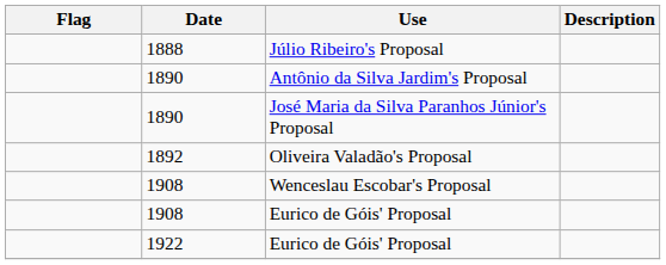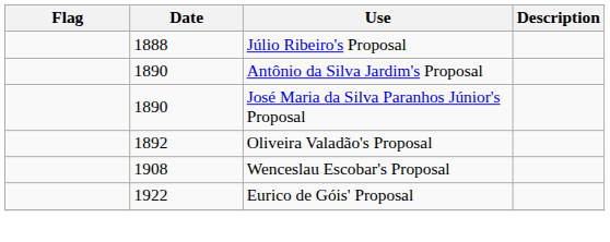- row: 1908 | Eurico de Góis' Proposal
